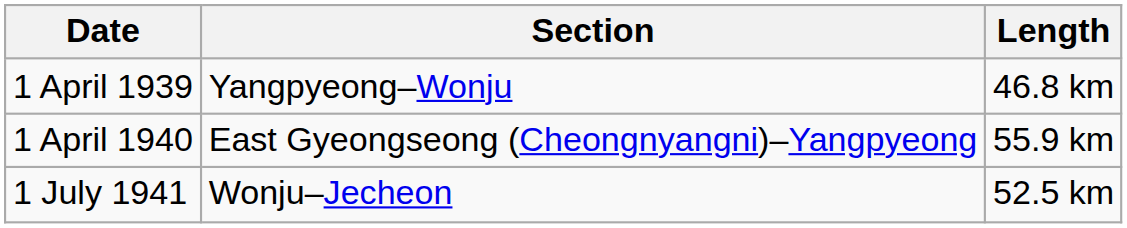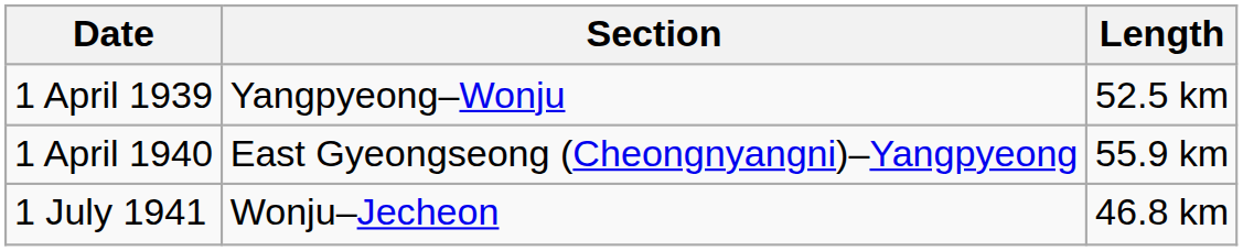1 April 1939 | Length: 46.8 km -> 52.5 km
1 July 1941 | Length: 52.5 km -> 46.8 km
